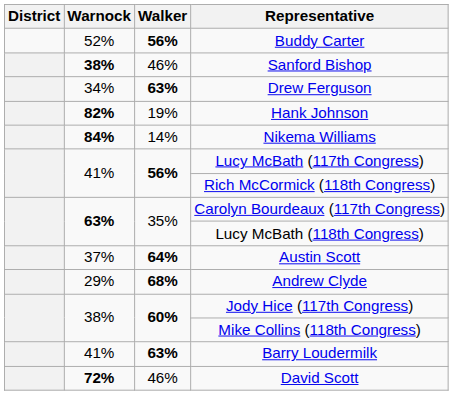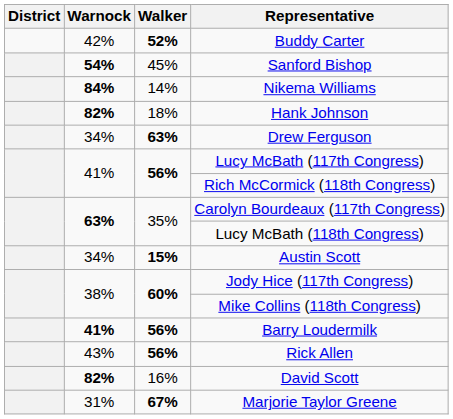Buddy Carter | Warnock: 52% -> 42%
Buddy Carter | Walker: 56% -> 52%
Sanford Bishop | Warnock: 38% -> 54%
Sanford Bishop | Walker: 46% -> 45%
rows swapped: Drew Ferguson <-> Nikema Williams
Hank Johnson | Walker: 19% -> 18%
Austin Scott | Warnock: 37% -> 34%
Austin Scott | Walker: 64% -> 15%
- row: 29% | 68% | Andrew Clyde
Barry Loudermilk | Warnock: normal -> bold
Barry Loudermilk | Walker: 63% -> 56%
+ row: 43% | 56% | Rick Allen
David Scott | Warnock: 72% -> 82%
David Scott | Walker: 46% -> 16%
+ row: 31% | 67% | Marjorie Taylor Greene
